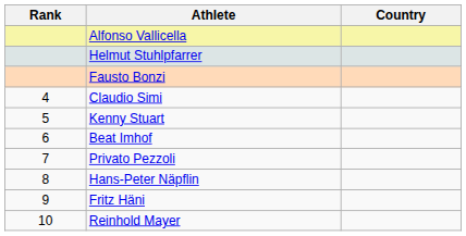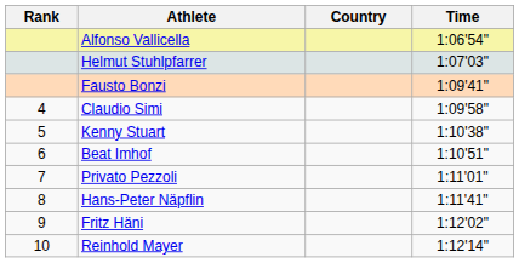+ column: Time | 1:06'54" | 1:07'03" | 1:09'41" | 1:09'58" | 1:10'38" | 1:10'51" | 1:11'01" | 1:11'41" | 1:12'02" | 1:12'14"
